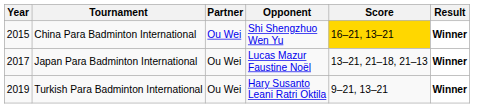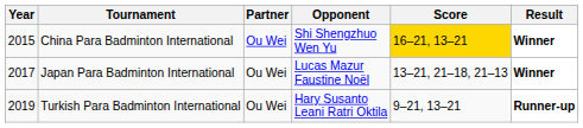Turkish Para Badminton International | Result: Winner -> Runner-up
